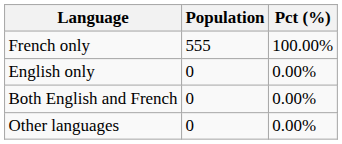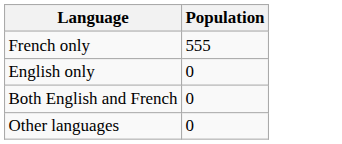- column: Pct (%) | 100.00% | 0.00% | 0.00% | 0.00%
